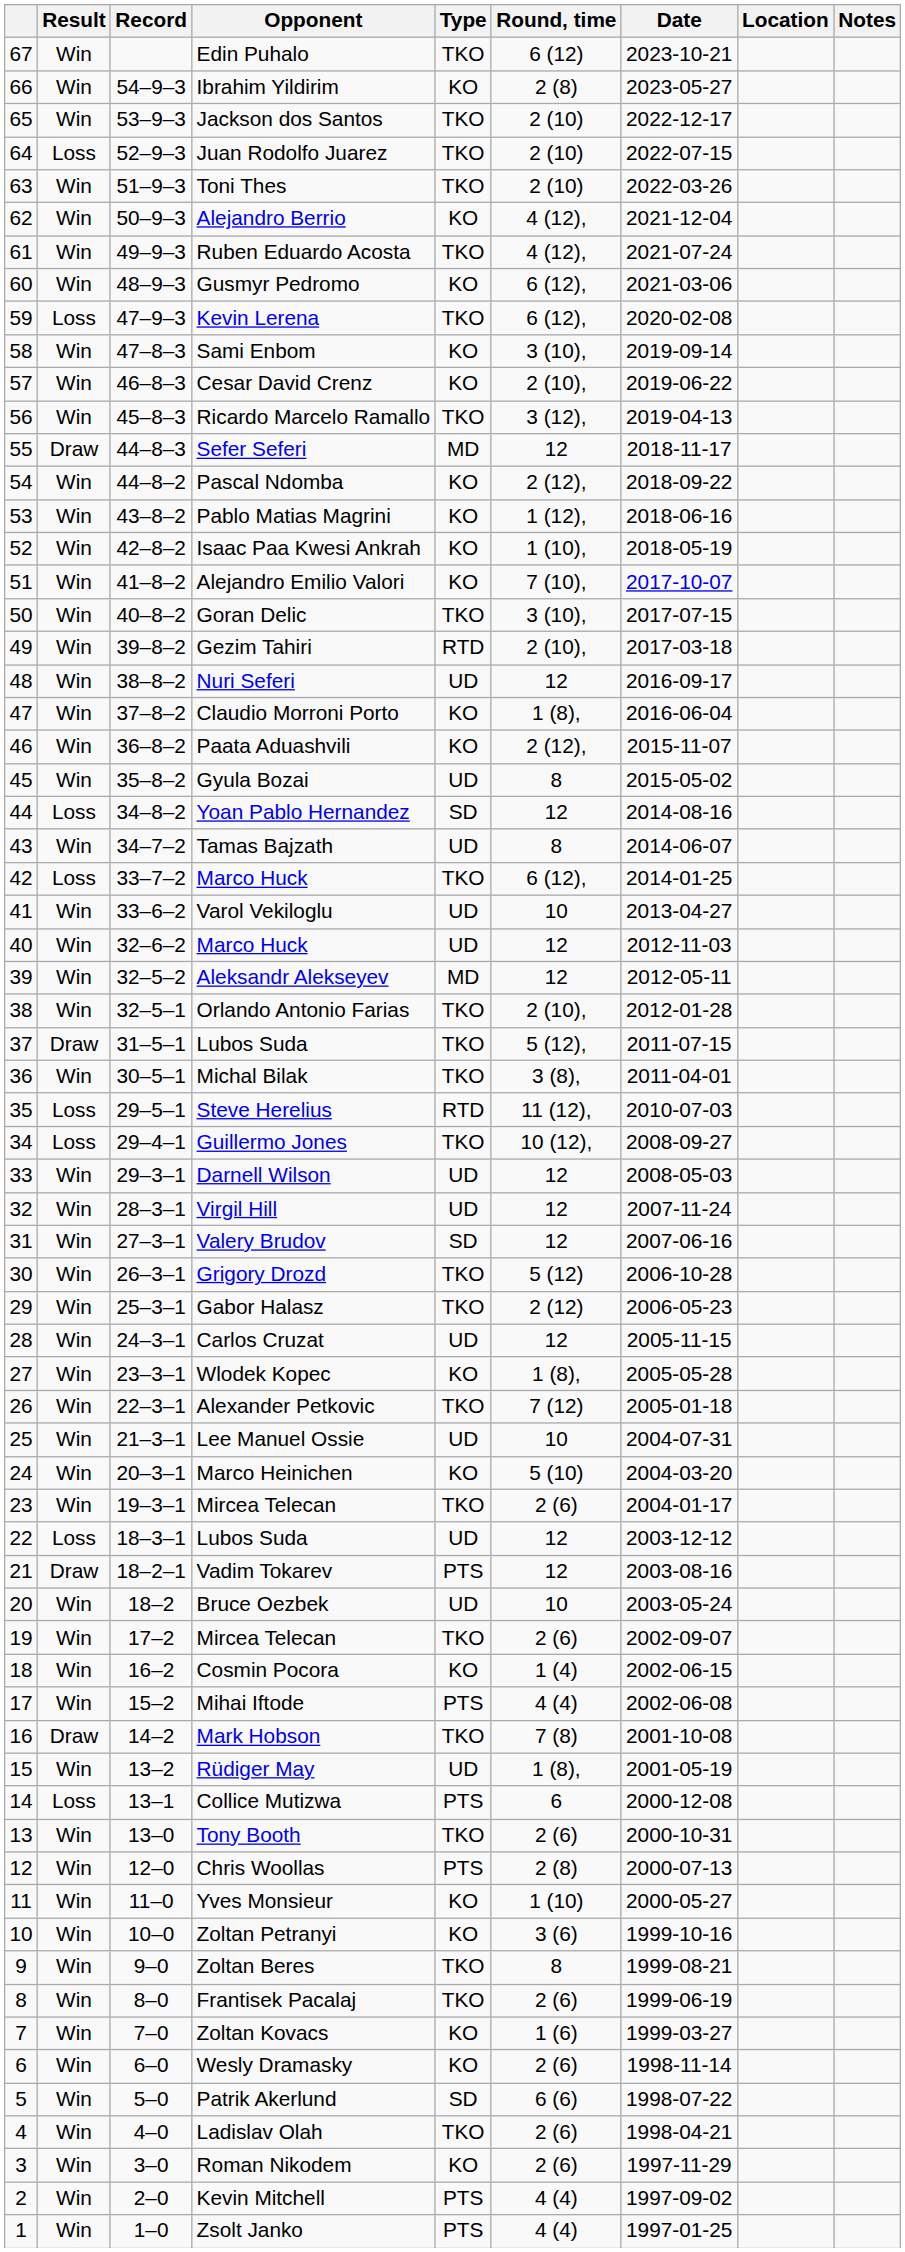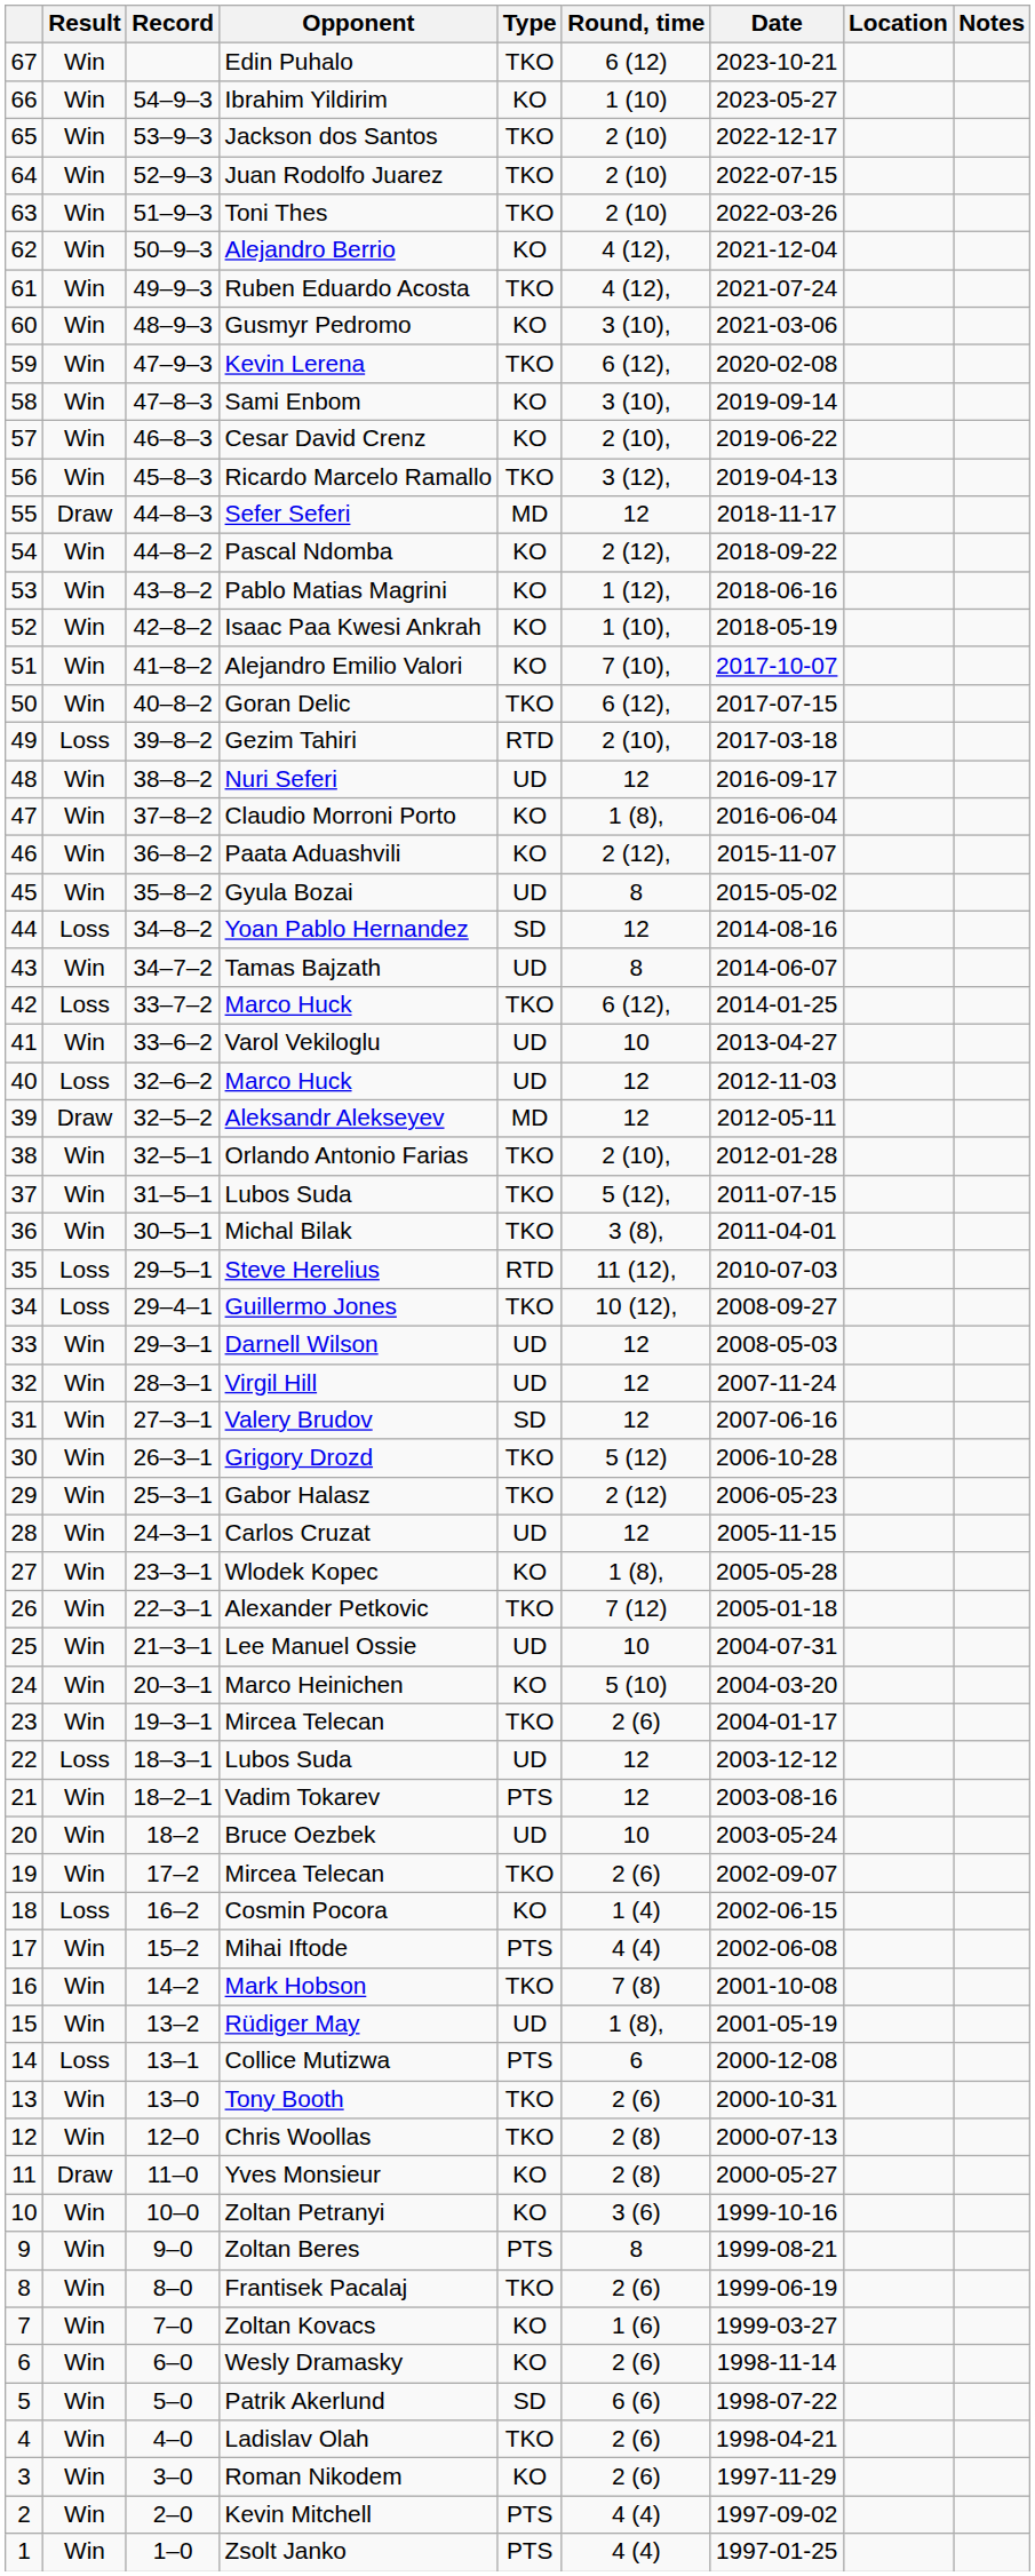Ibrahim Yildirim | Round, time: 2 (8) -> 1 (10)
Juan Rodolfo Juarez | Result: Loss -> Win
Gusmyr Pedromo | Round, time: 6 (12), -> 3 (10),
Kevin Lerena | Result: Loss -> Win
Goran Delic | Round, time: 3 (10), -> 6 (12),
Gezim Tahiri | Result: Win -> Loss
40 / Marco Huck | Result: Win -> Loss
Aleksandr Alekseyev | Result: Win -> Draw
37 / Lubos Suda | Result: Draw -> Win
Vadim Tokarev | Result: Draw -> Win
Cosmin Pocora | Result: Win -> Loss
Mark Hobson | Result: Draw -> Win
Chris Woollas | Type: PTS -> TKO
Yves Monsieur | Result: Win -> Draw
Yves Monsieur | Round, time: 1 (10) -> 2 (8)
Zoltan Beres | Type: TKO -> PTS
